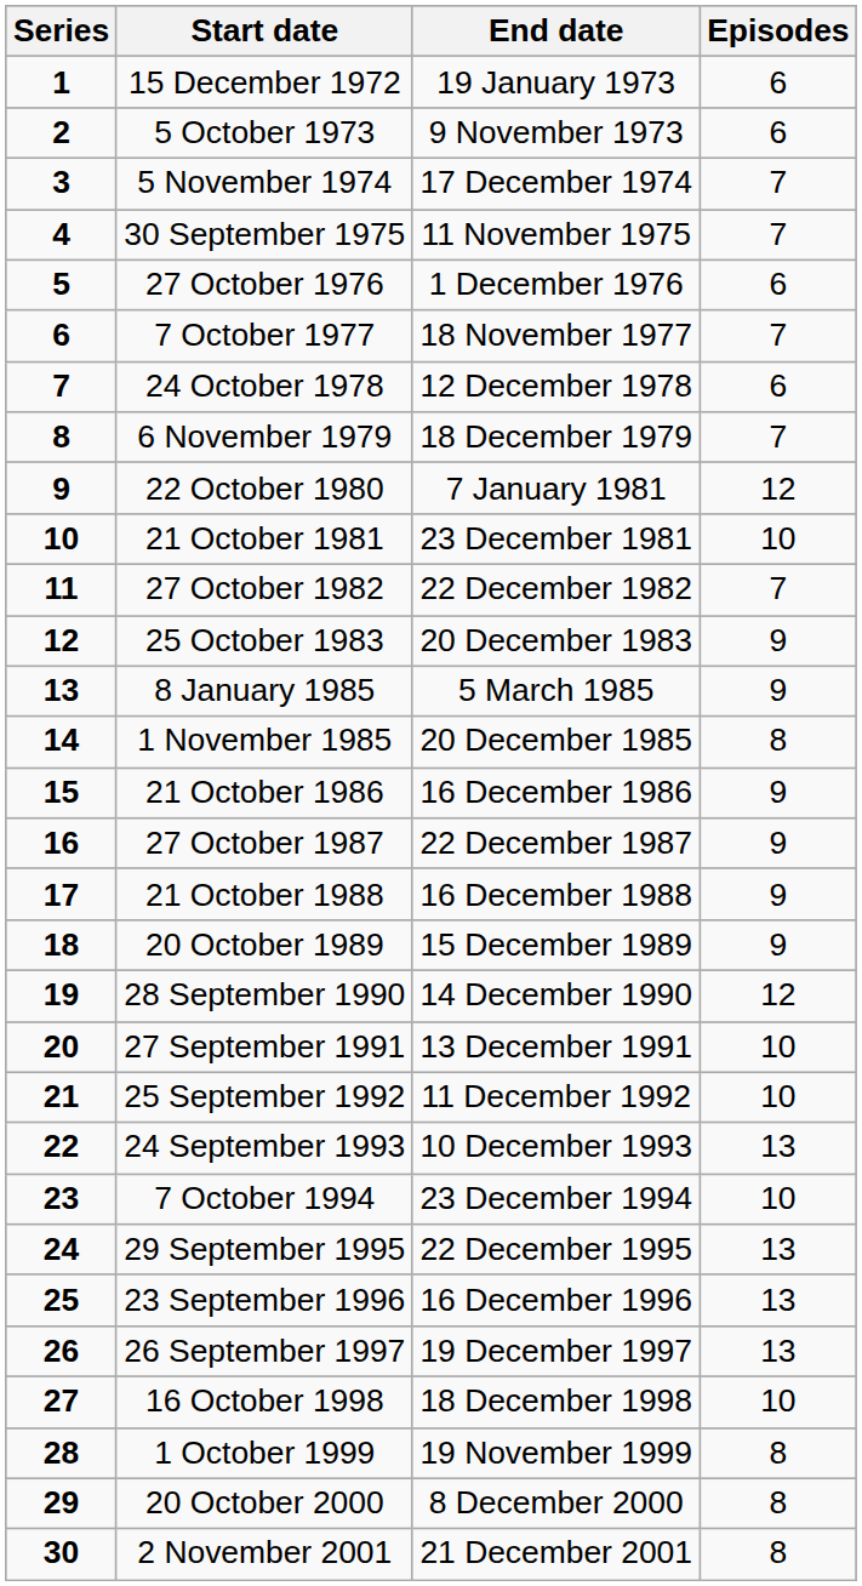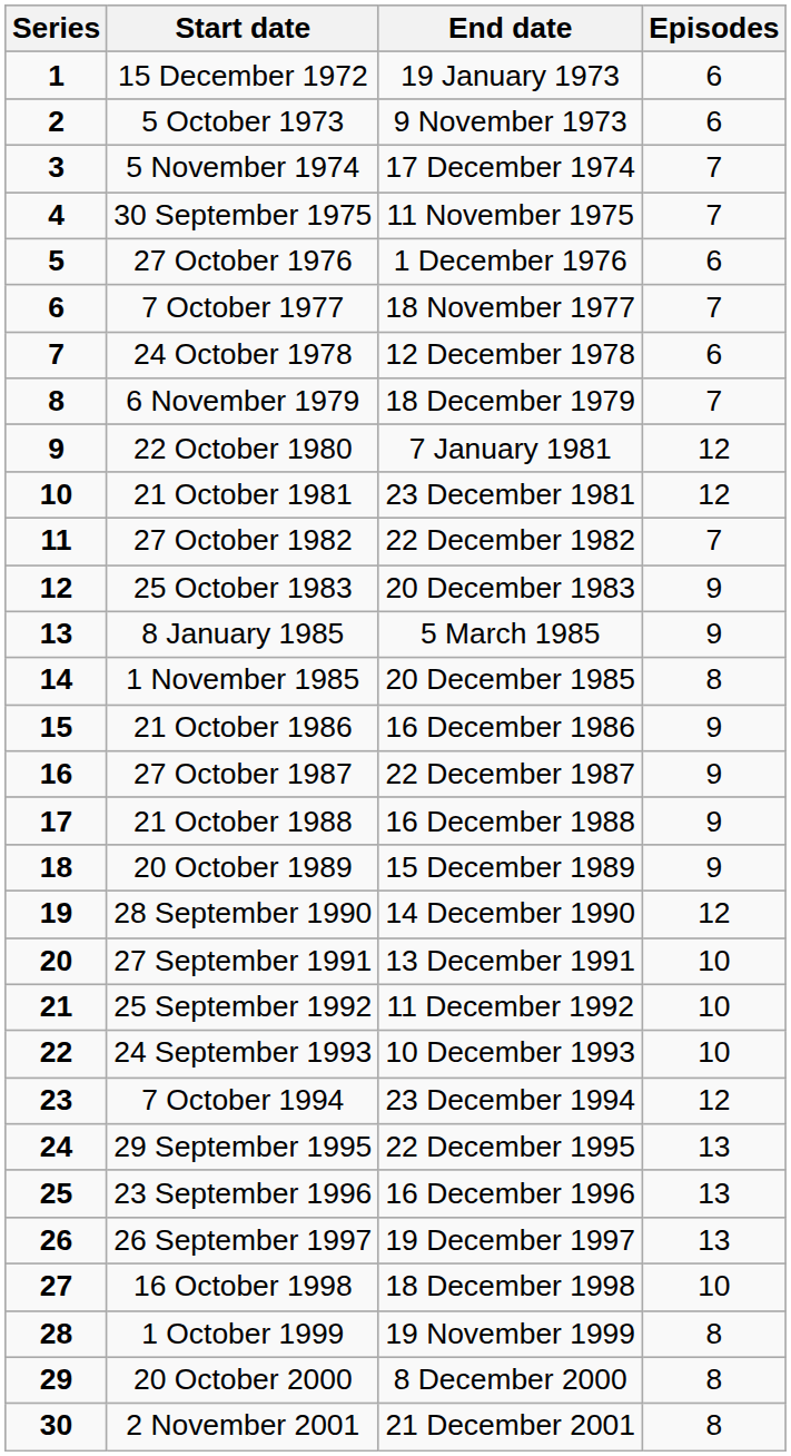21 October 1981 | Episodes: 10 -> 12
24 September 1993 | Episodes: 13 -> 10
7 October 1994 | Episodes: 10 -> 12
